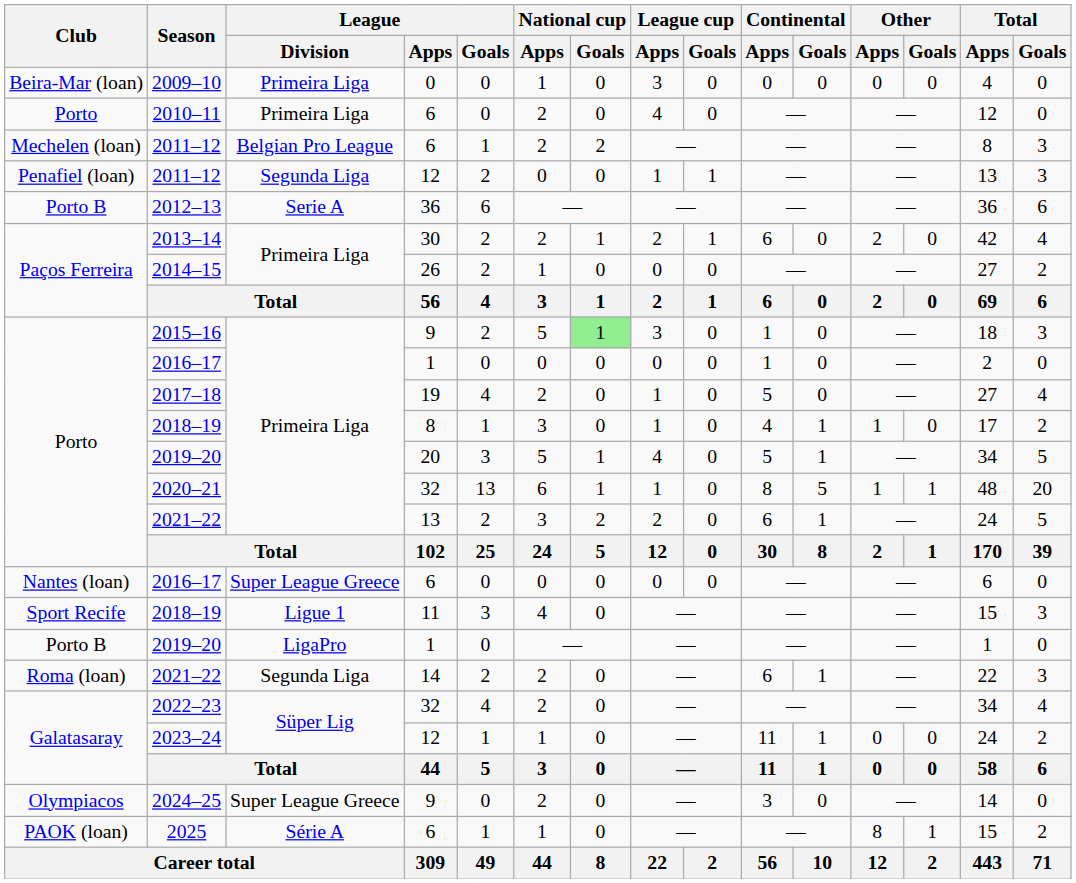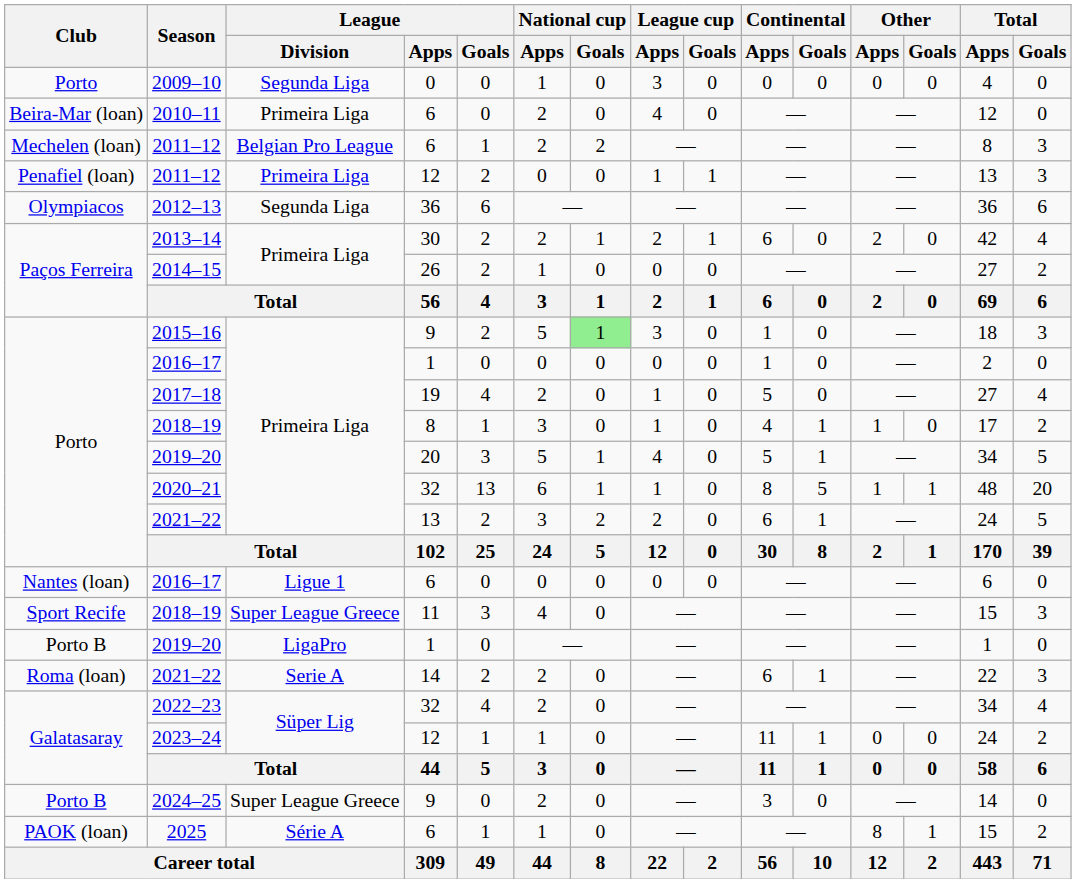2009–10 | Club: Beira-Mar (loan) -> Porto
2009–10 | League / Division: Primeira Liga -> Segunda Liga
2010–11 | Club: Porto -> Beira-Mar (loan)
2011–12 / 12 | League / Division: Segunda Liga -> Primeira Liga
2012–13 | Club: Porto B -> Olympiacos
2012–13 | League / Division: Serie A -> Segunda Liga
2016–17 / 6 | League / Division: Super League Greece -> Ligue 1
2018–19 / 11 | League / Division: Ligue 1 -> Super League Greece
2021–22 / 14 | League / Division: Segunda Liga -> Serie A
2024–25 | Club: Olympiacos -> Porto B
